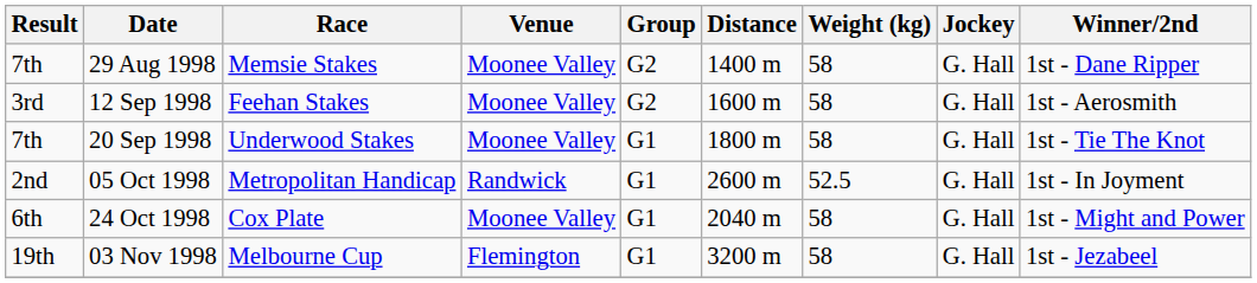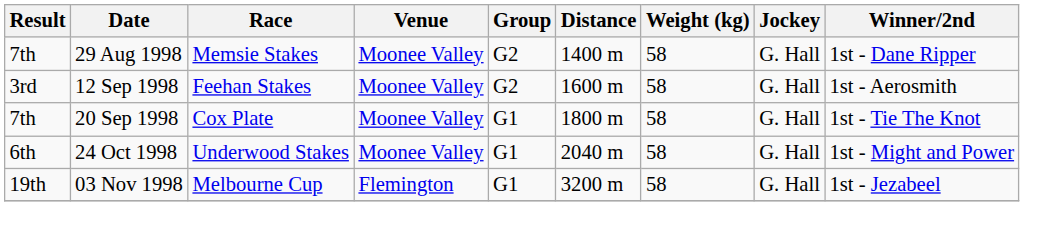20 Sep 1998 | Race: Underwood Stakes -> Cox Plate
- row: 2nd | 05 Oct 1998 | Metropolitan Handicap | Randwick | G1 | 2600 m | 52.5 | G. Hall | 1st - In Joyment
24 Oct 1998 | Race: Cox Plate -> Underwood Stakes
